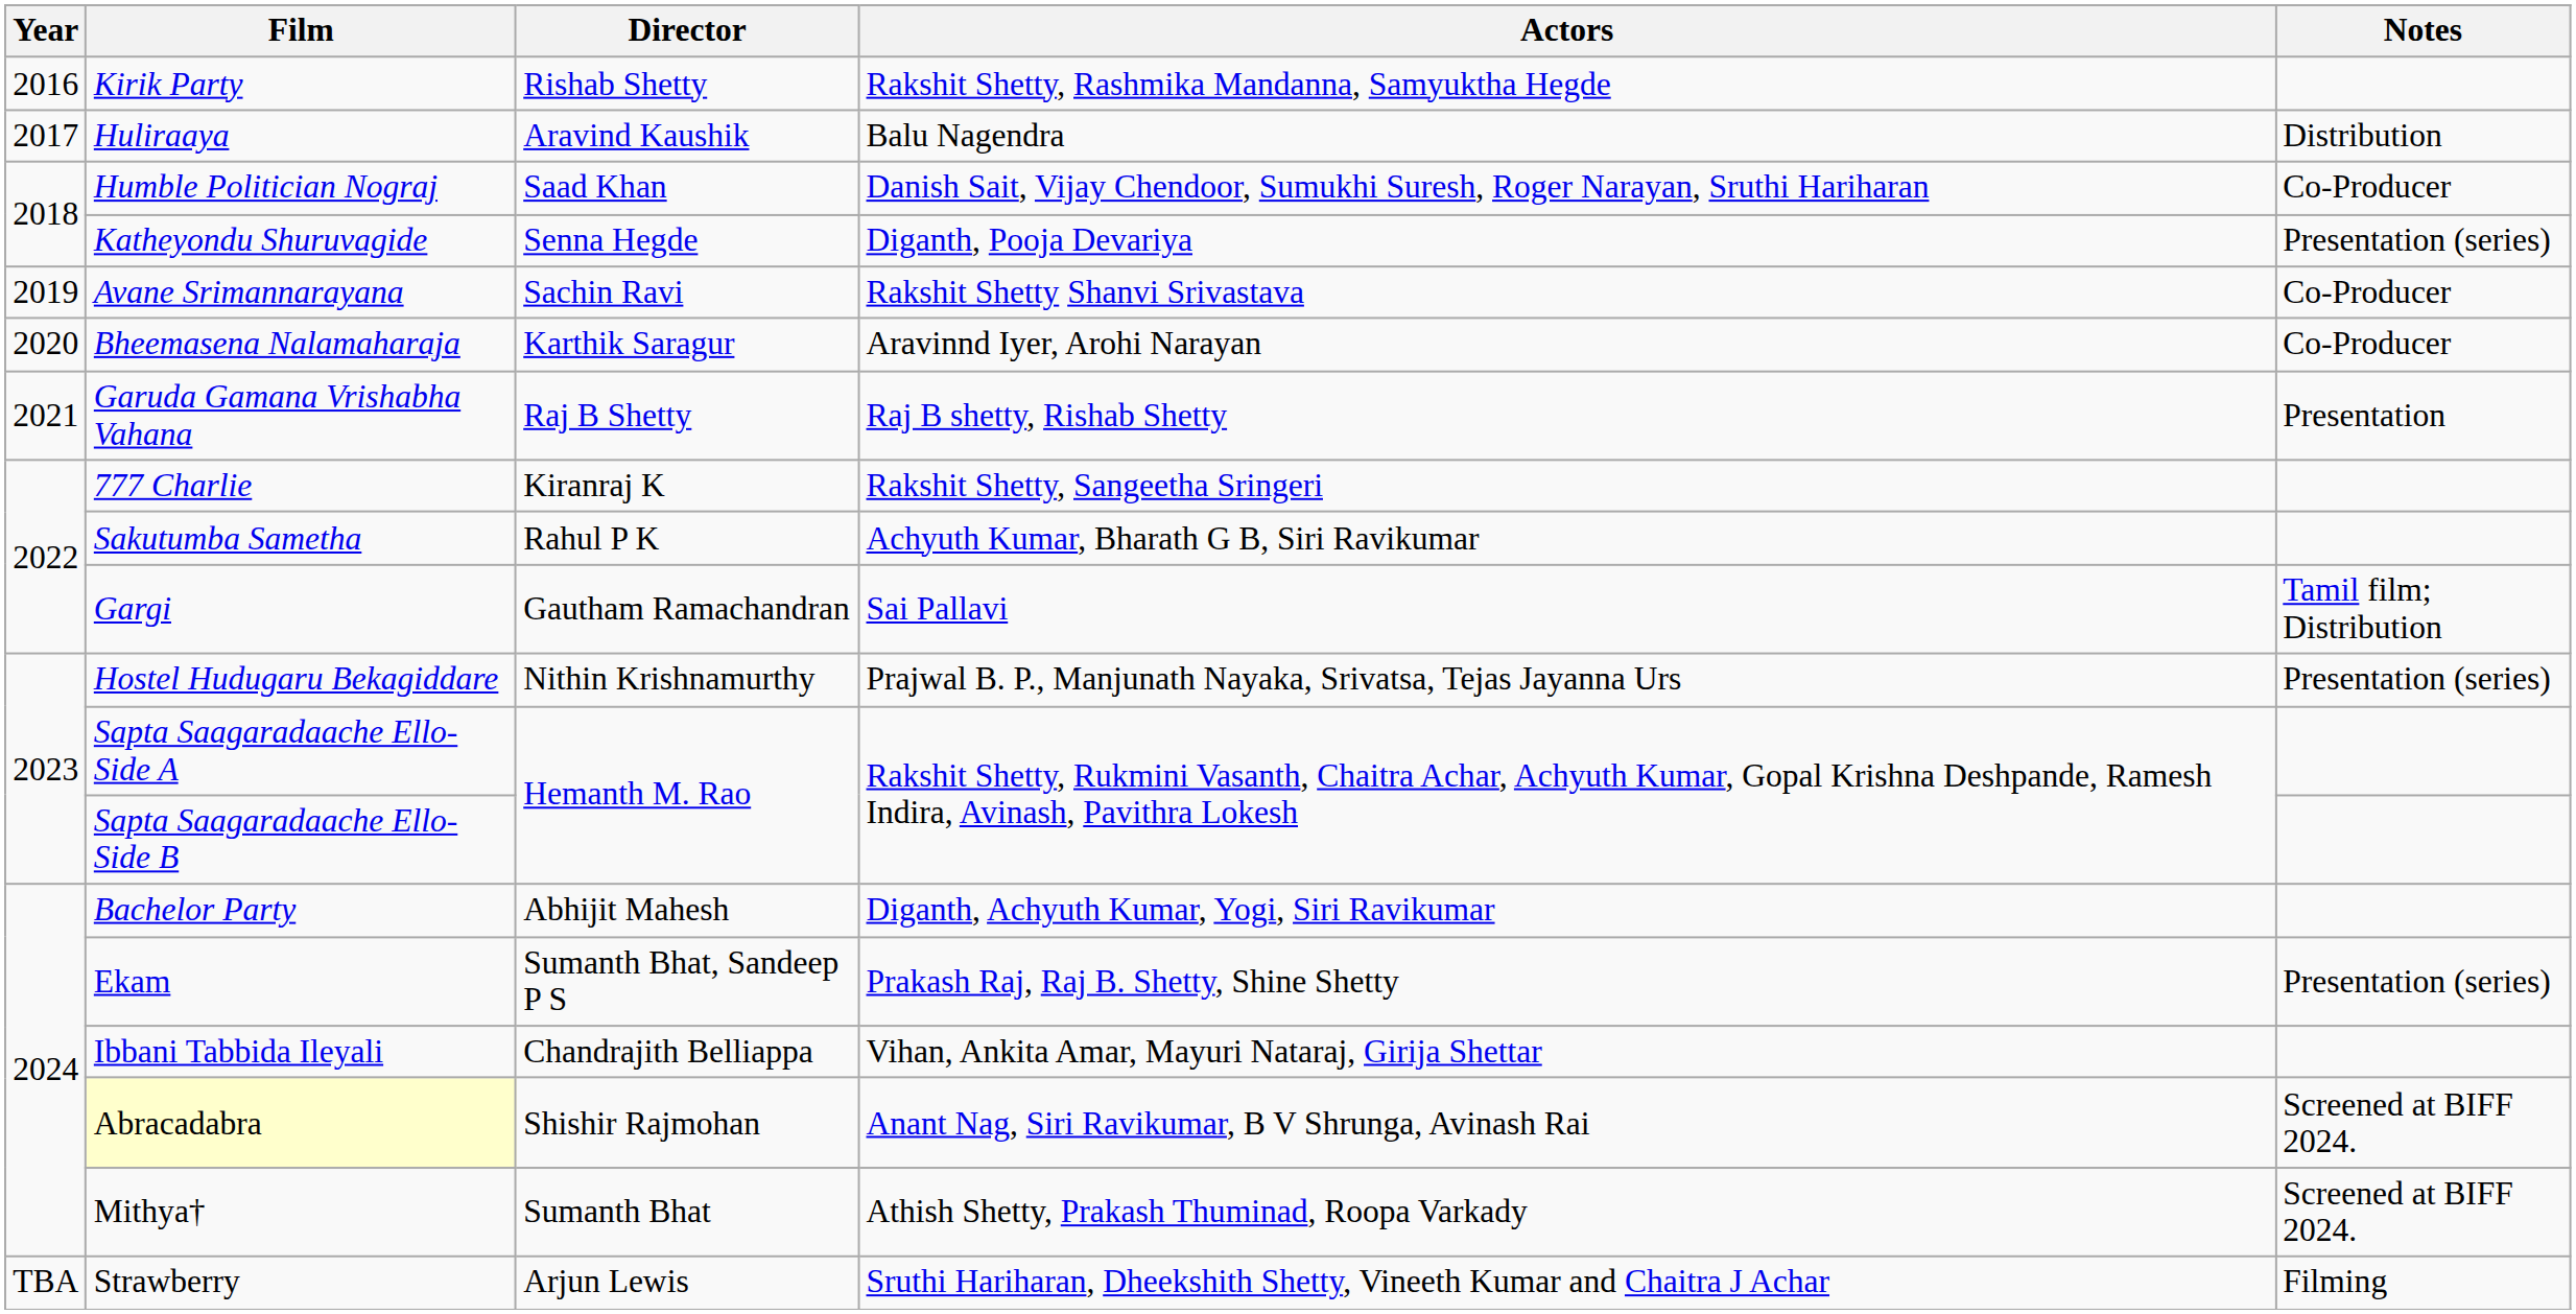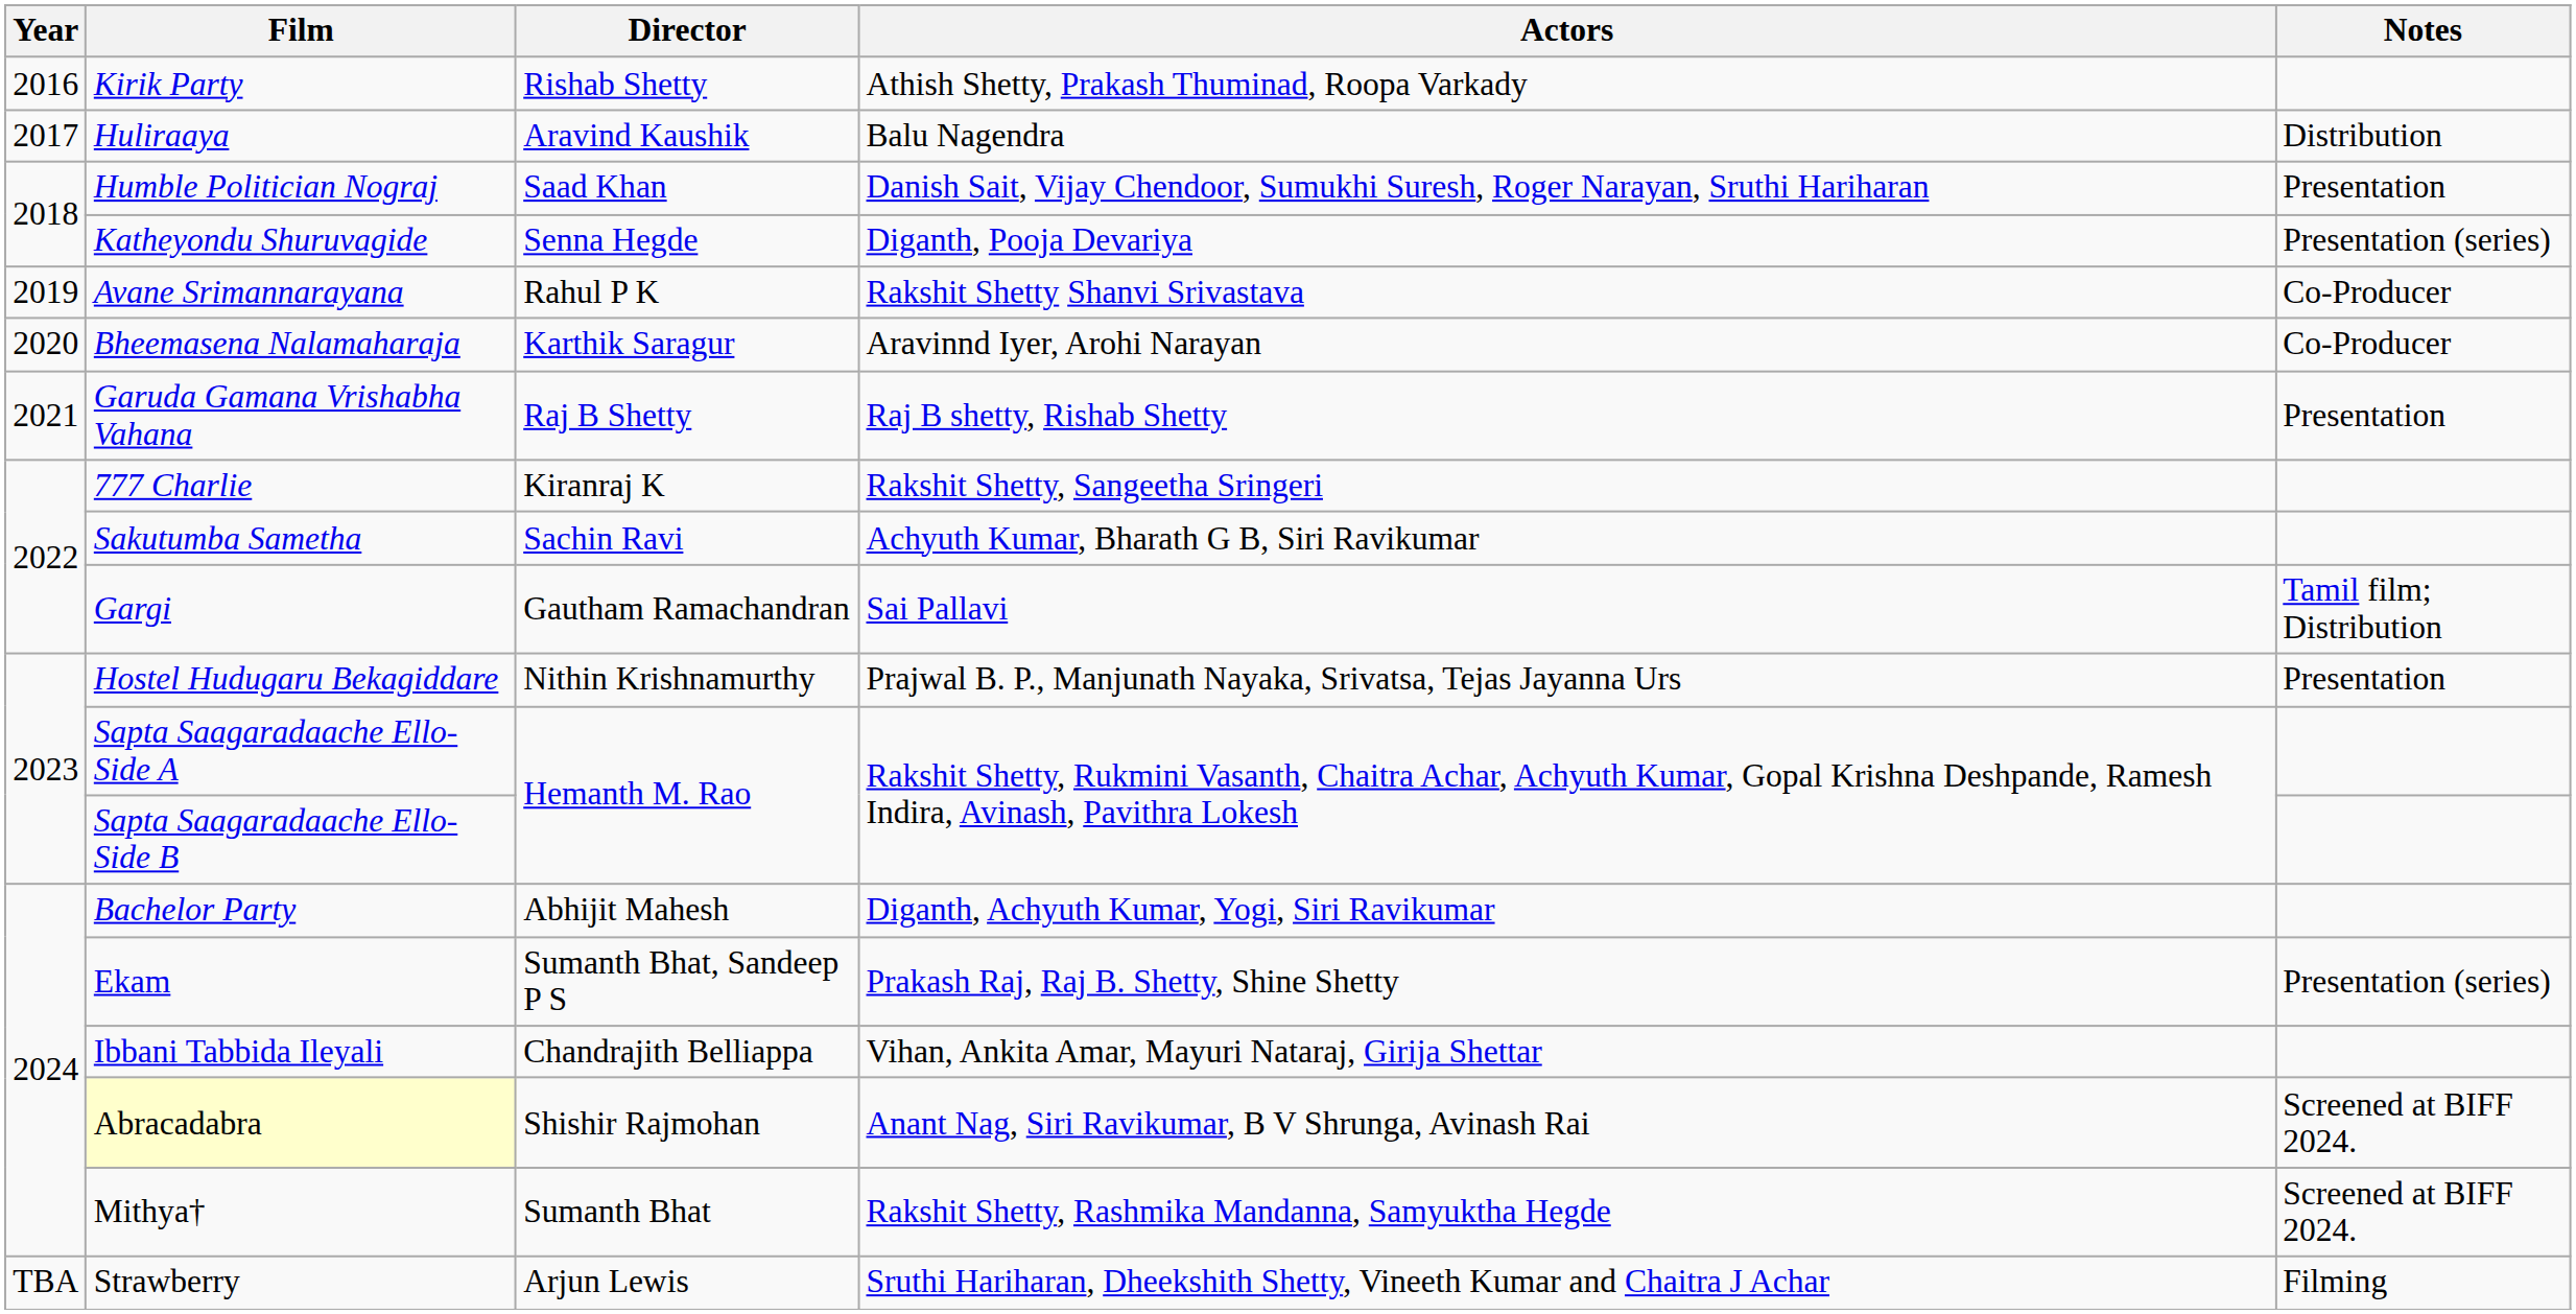Kirik Party | Actors: Rakshit Shetty, Rashmika Mandanna, Samyuktha Hegde -> Athish Shetty, Prakash Thuminad, Roopa Varkady
Humble Politician Nograj | Notes: Co-Producer -> Presentation
Avane Srimannarayana | Director: Sachin Ravi -> Rahul P K
Sakutumba Sametha | Director: Rahul P K -> Sachin Ravi
Hostel Hudugaru Bekagiddare | Notes: Presentation (series) -> Presentation
Mithya† | Actors: Athish Shetty, Prakash Thuminad, Roopa Varkady -> Rakshit Shetty, Rashmika Mandanna, Samyuktha Hegde
